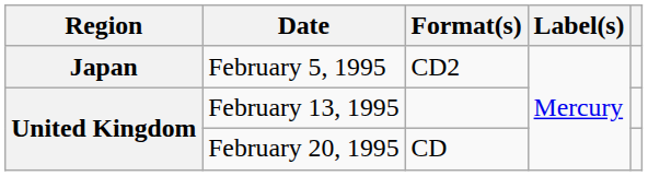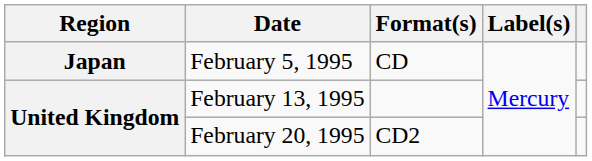February 5, 1995 | Format(s): CD2 -> CD
February 20, 1995 | Format(s): CD -> CD2
